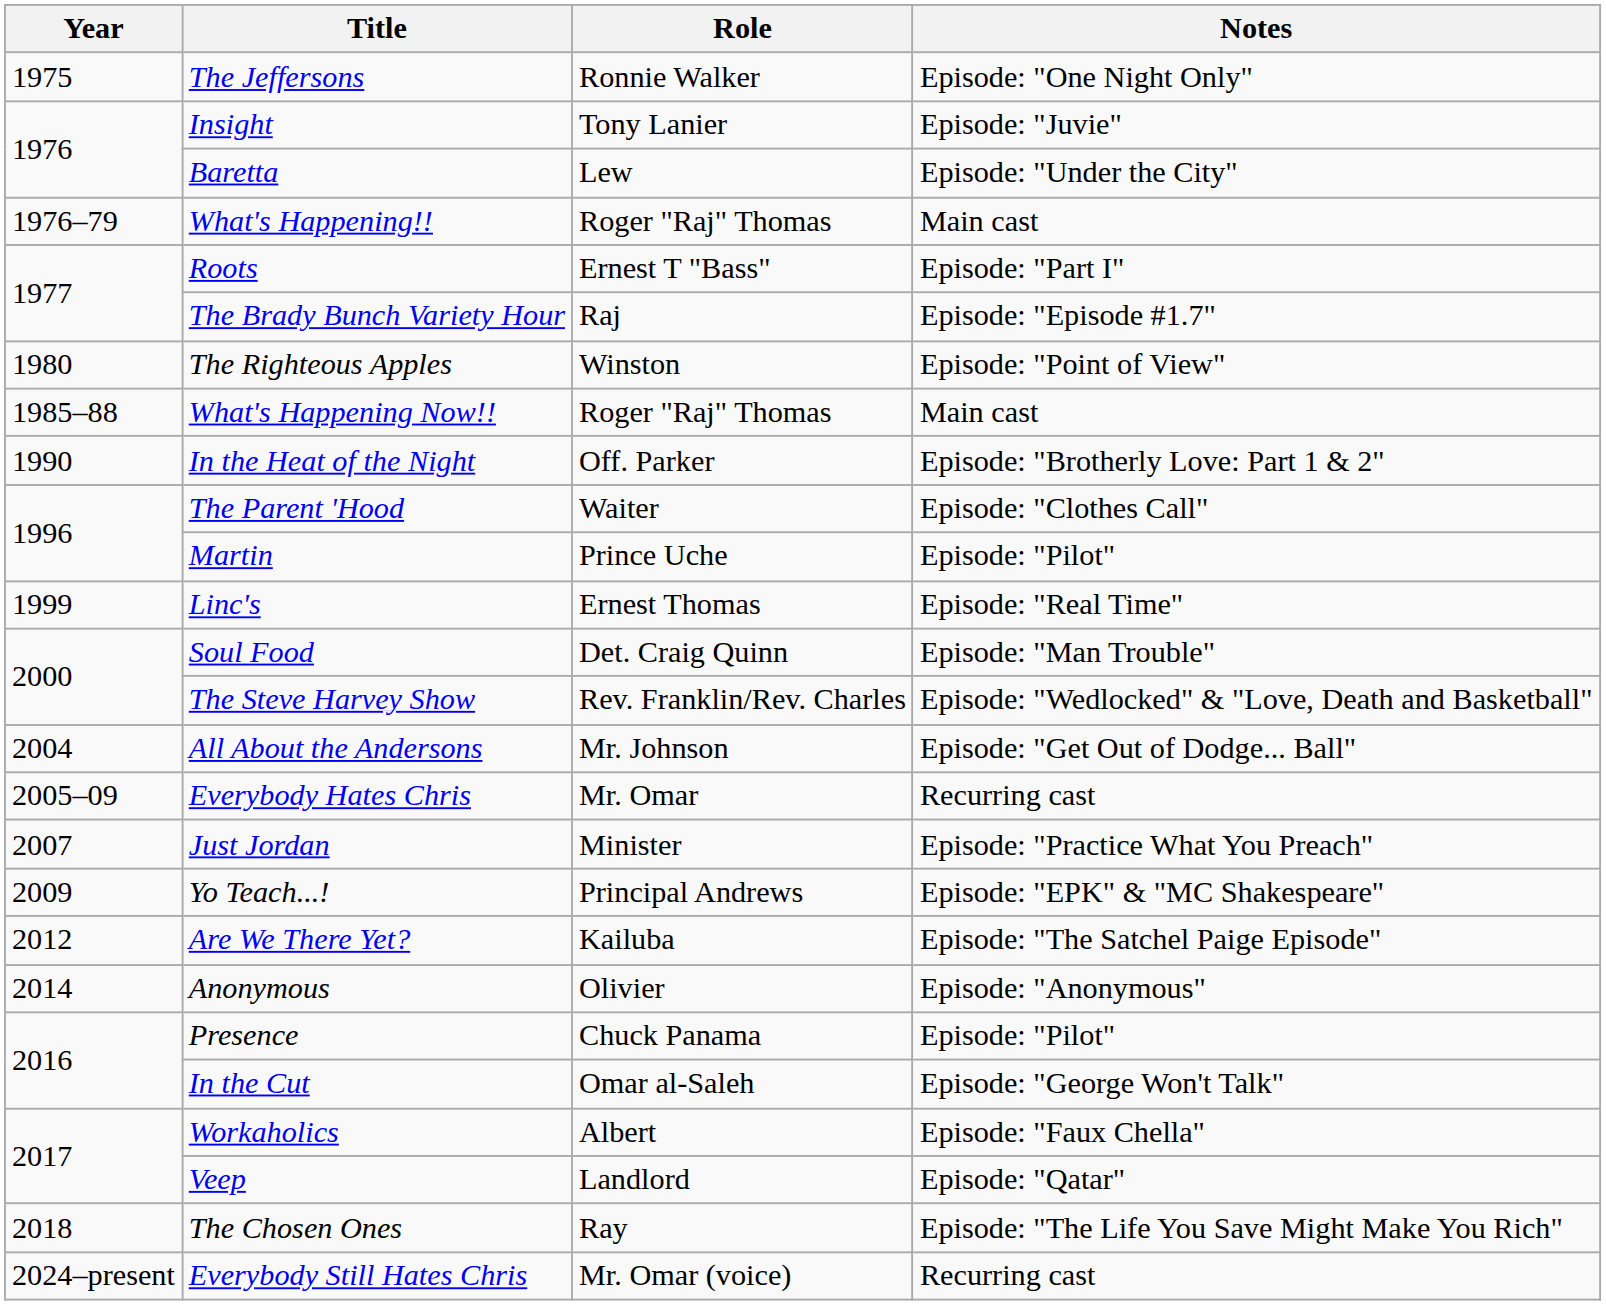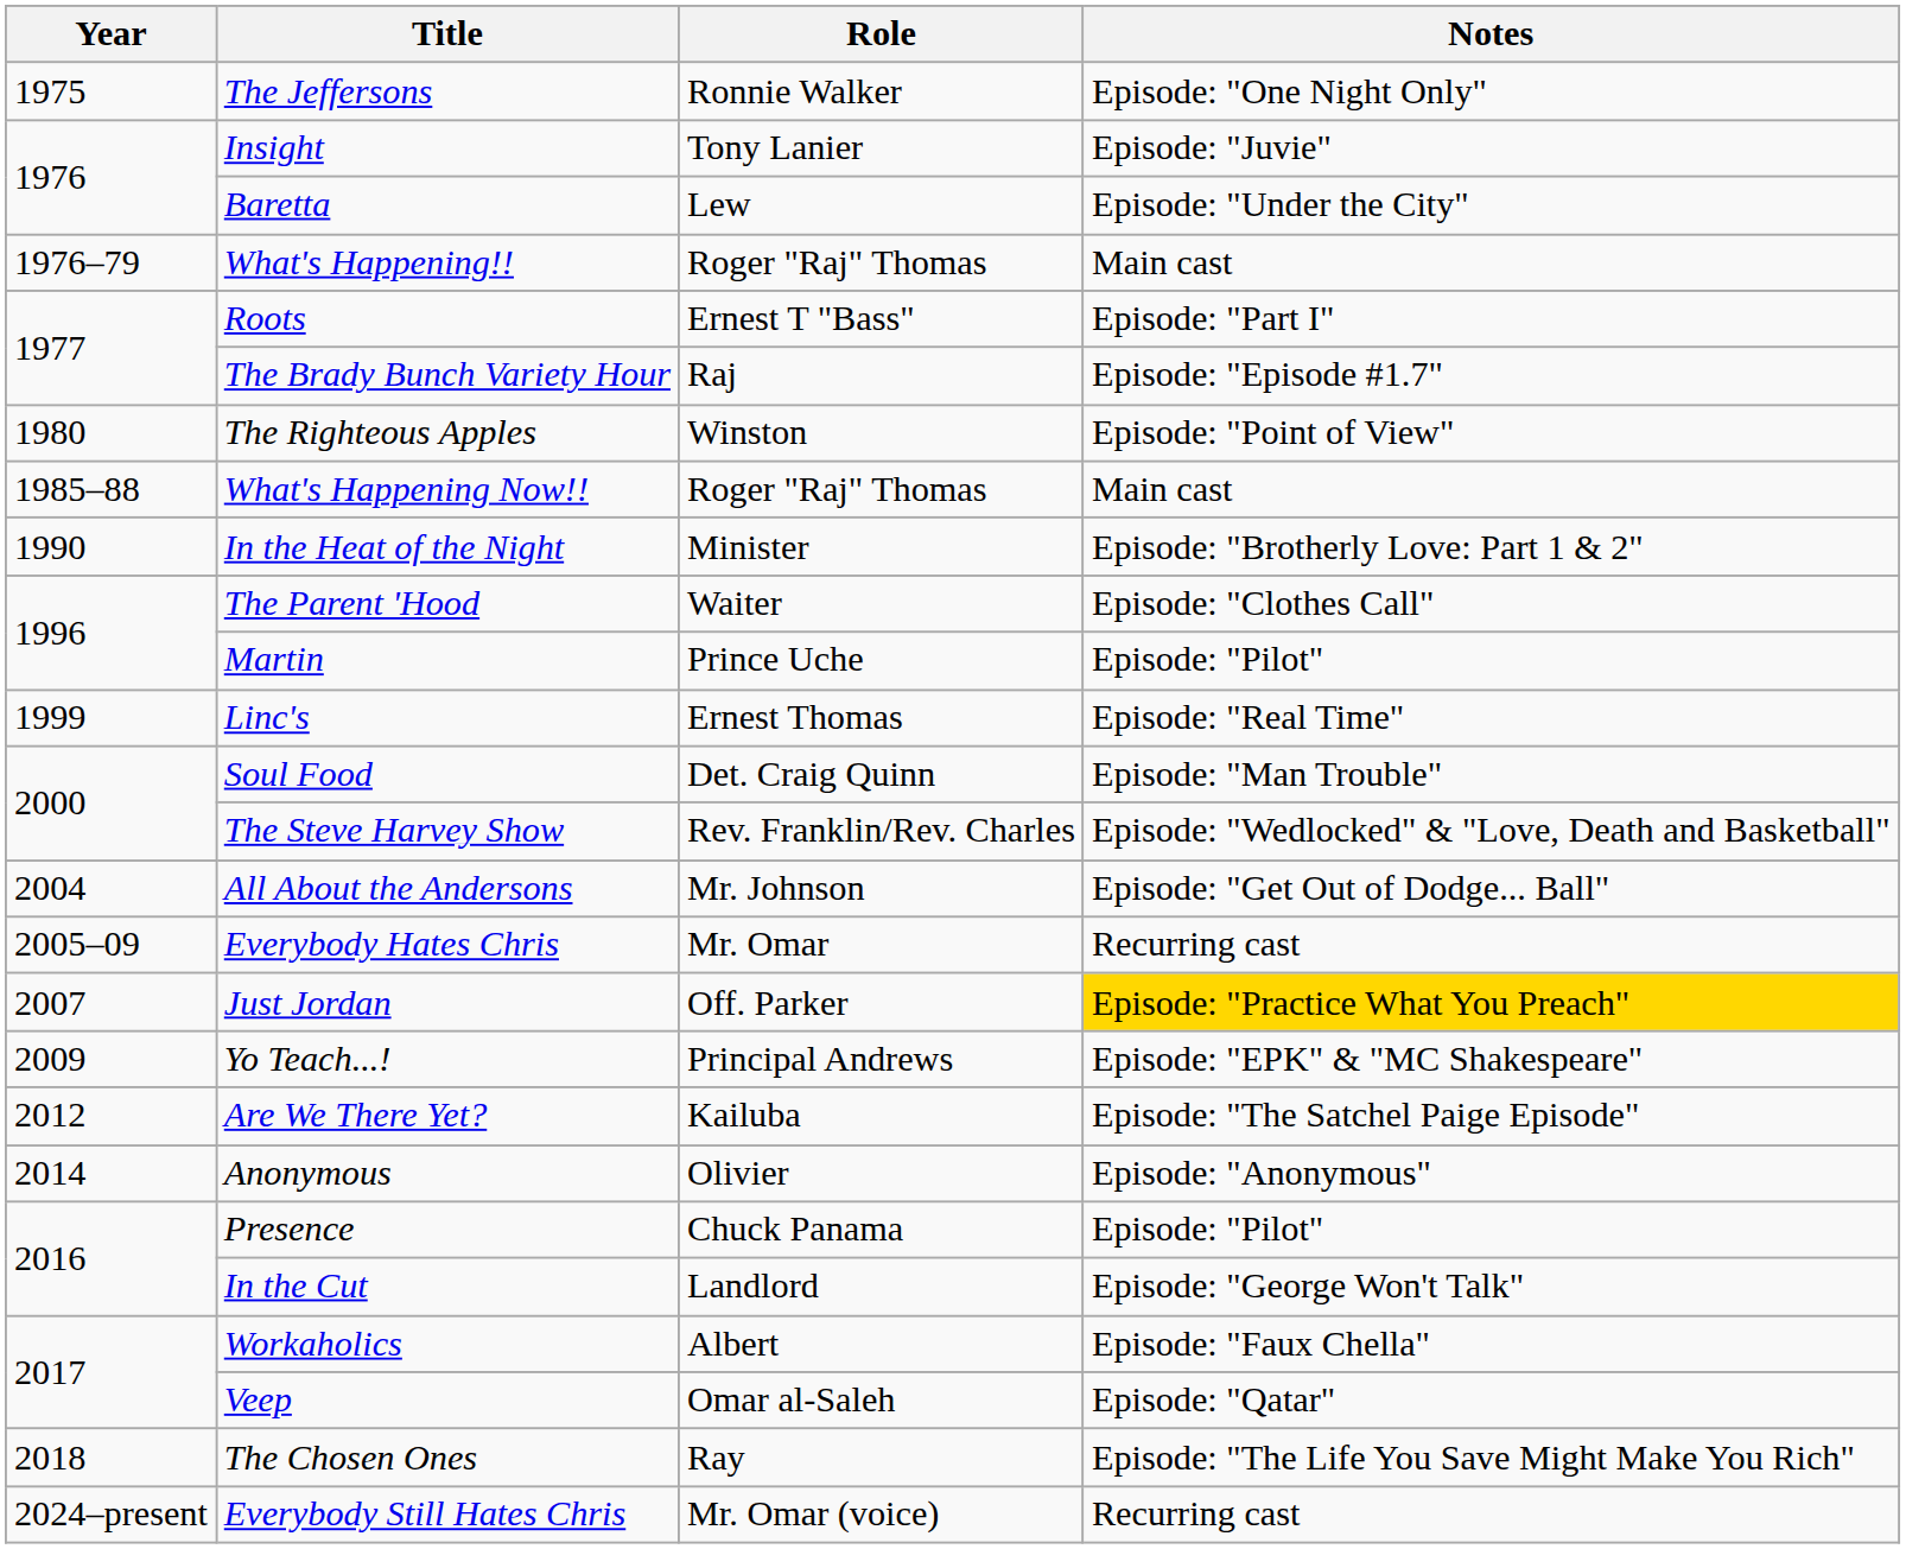In the Heat of the Night | Role: Off. Parker -> Minister
Just Jordan | Role: Minister -> Off. Parker
Just Jordan | Notes: no background -> gold background
In the Cut | Role: Omar al-Saleh -> Landlord
Veep | Role: Landlord -> Omar al-Saleh
